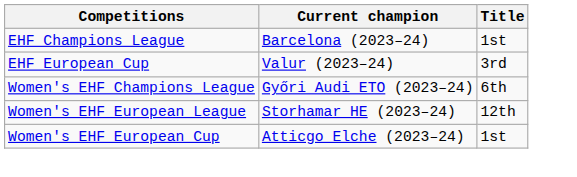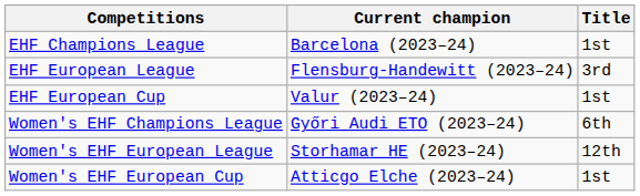+ row: EHF European League | Flensburg-Handewitt (2023–24) | 3rd
EHF European Cup | Title: 3rd -> 1st
